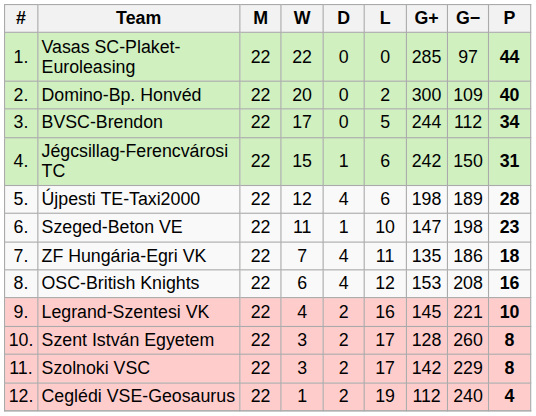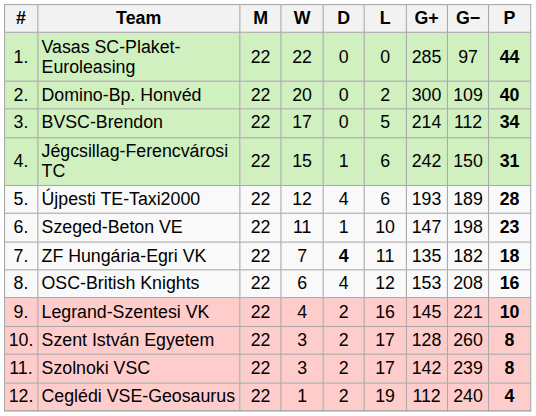BVSC-Brendon | G+: 244 -> 214
Újpesti TE-Taxi2000 | G+: 198 -> 193
ZF Hungária-Egri VK | D: normal -> bold
ZF Hungária-Egri VK | G−: 186 -> 182
Szolnoki VSC | G−: 229 -> 239
